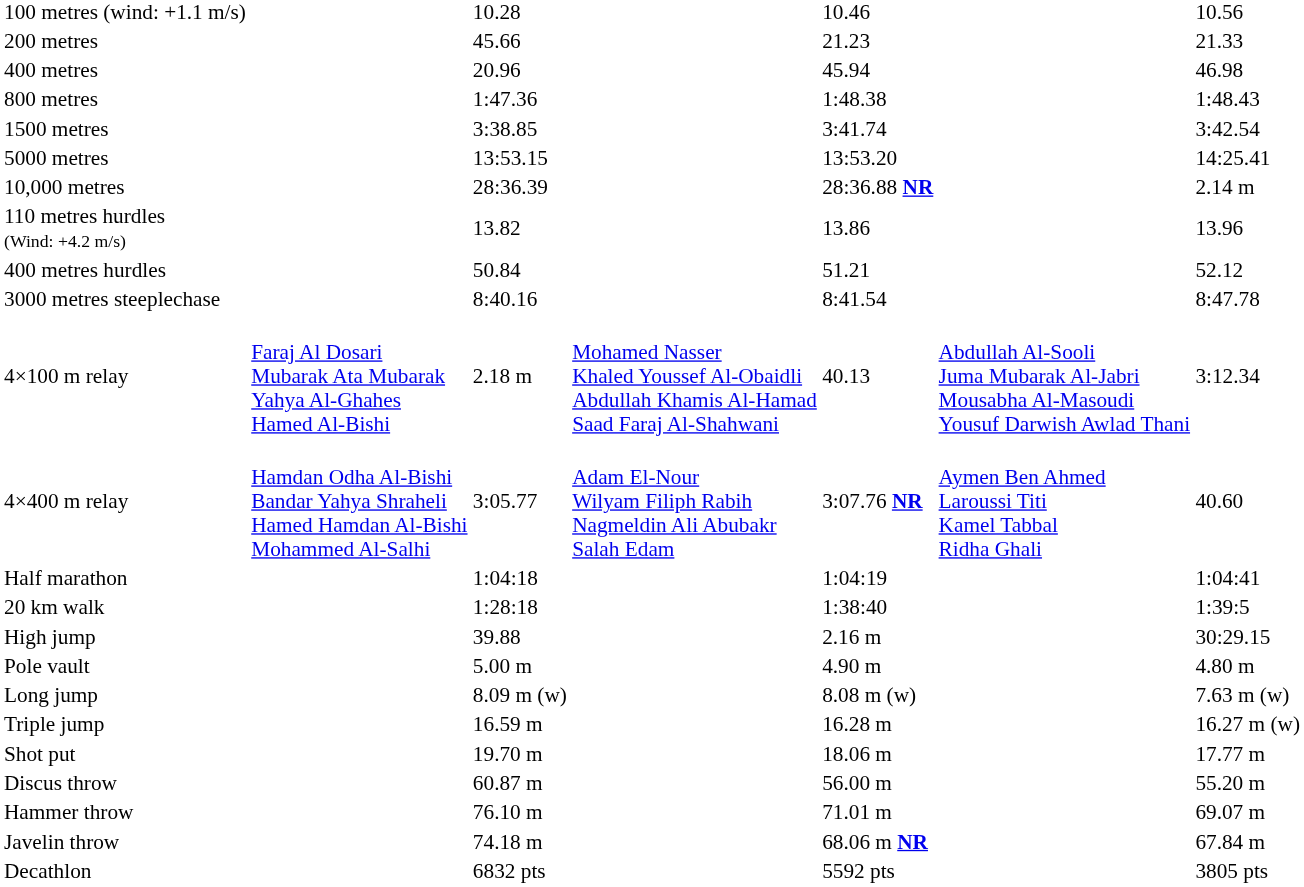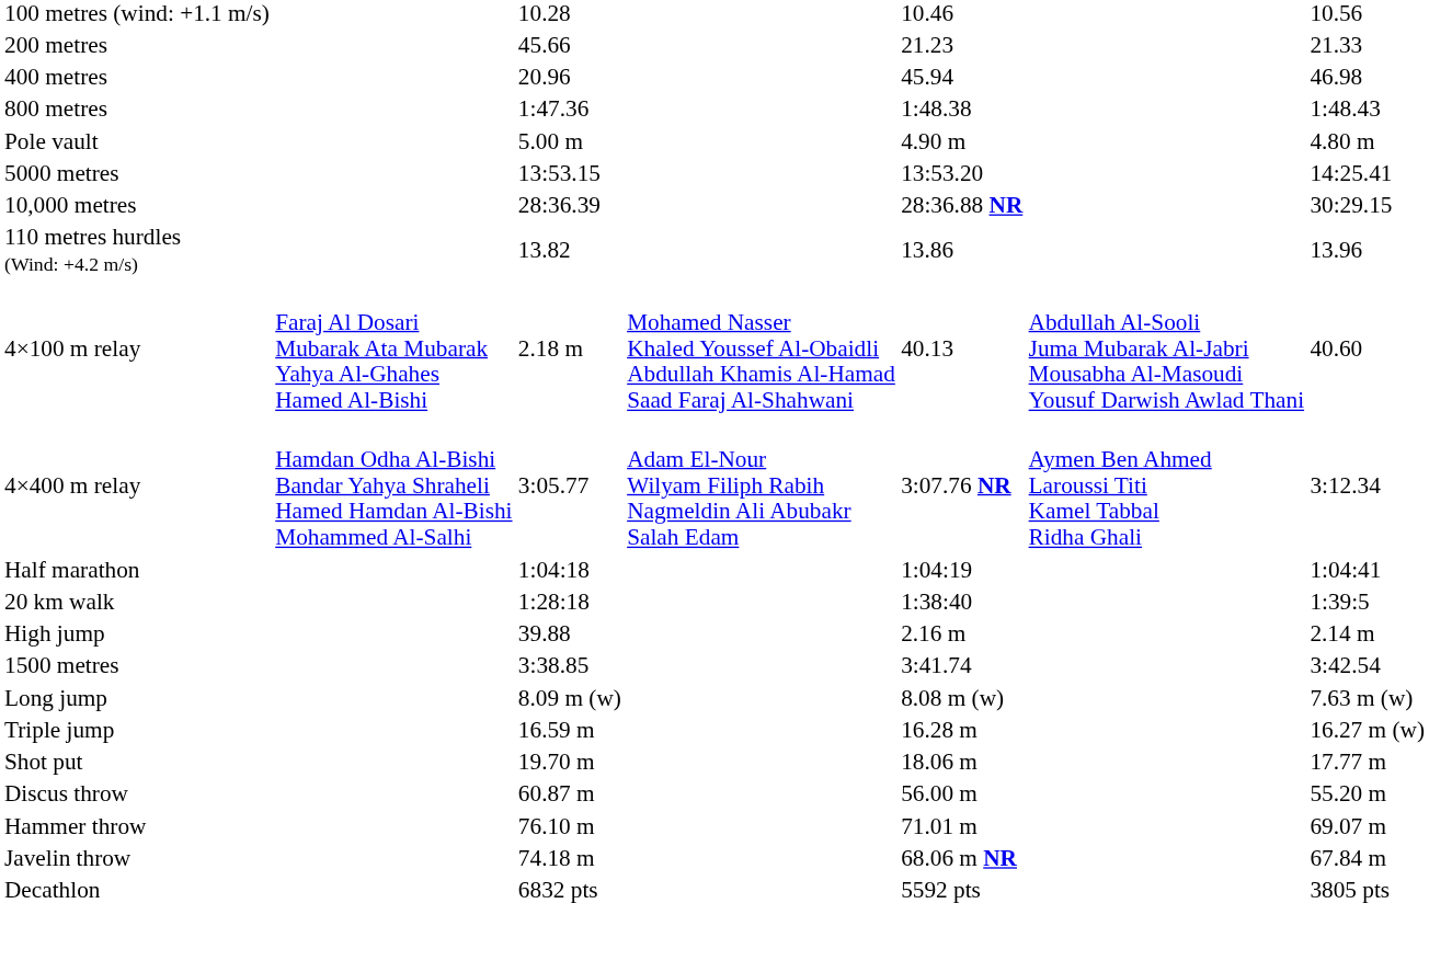rows swapped: 1500 metres <-> Pole vault
10,000 metres | column 7: 2.14 m -> 30:29.15
- row: 400 metres hurdles | 50.84 | 51.21 | 52.12
- row: 3000 metres steeplechase | 8:40.16 | 8:41.54 | 8:47.78
4×100 m relay | column 7: 3:12.34 -> 40.60
4×400 m relay | column 7: 40.60 -> 3:12.34
High jump | column 7: 30:29.15 -> 2.14 m
